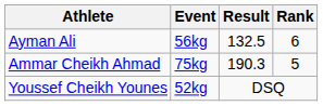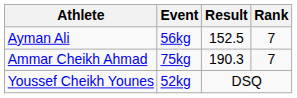Ayman Ali | Result: 132.5 -> 152.5
Ayman Ali | Rank: 6 -> 7
Ammar Cheikh Ahmad | Rank: 5 -> 7
